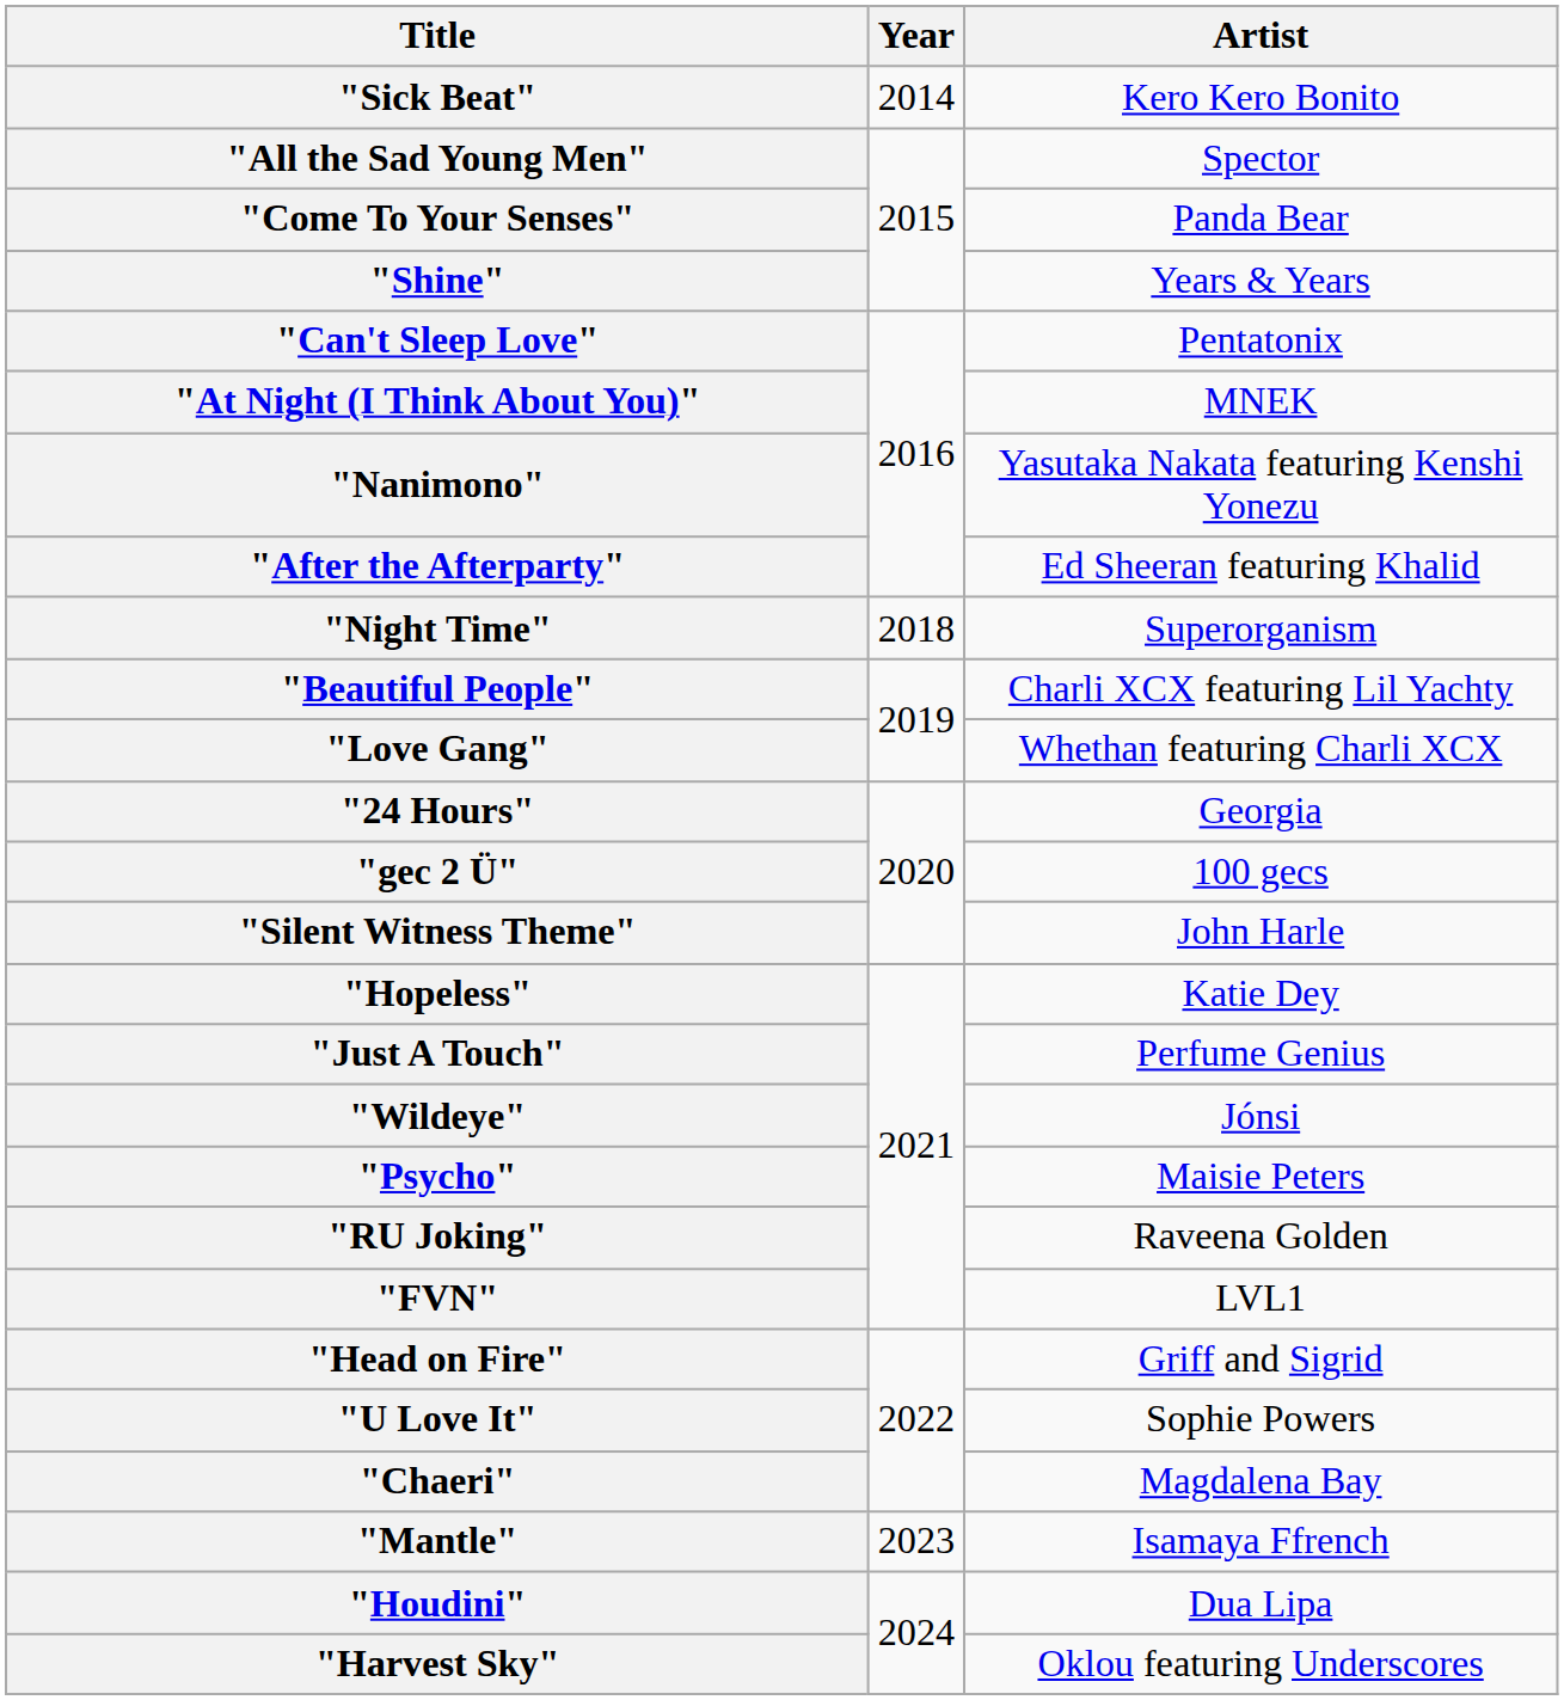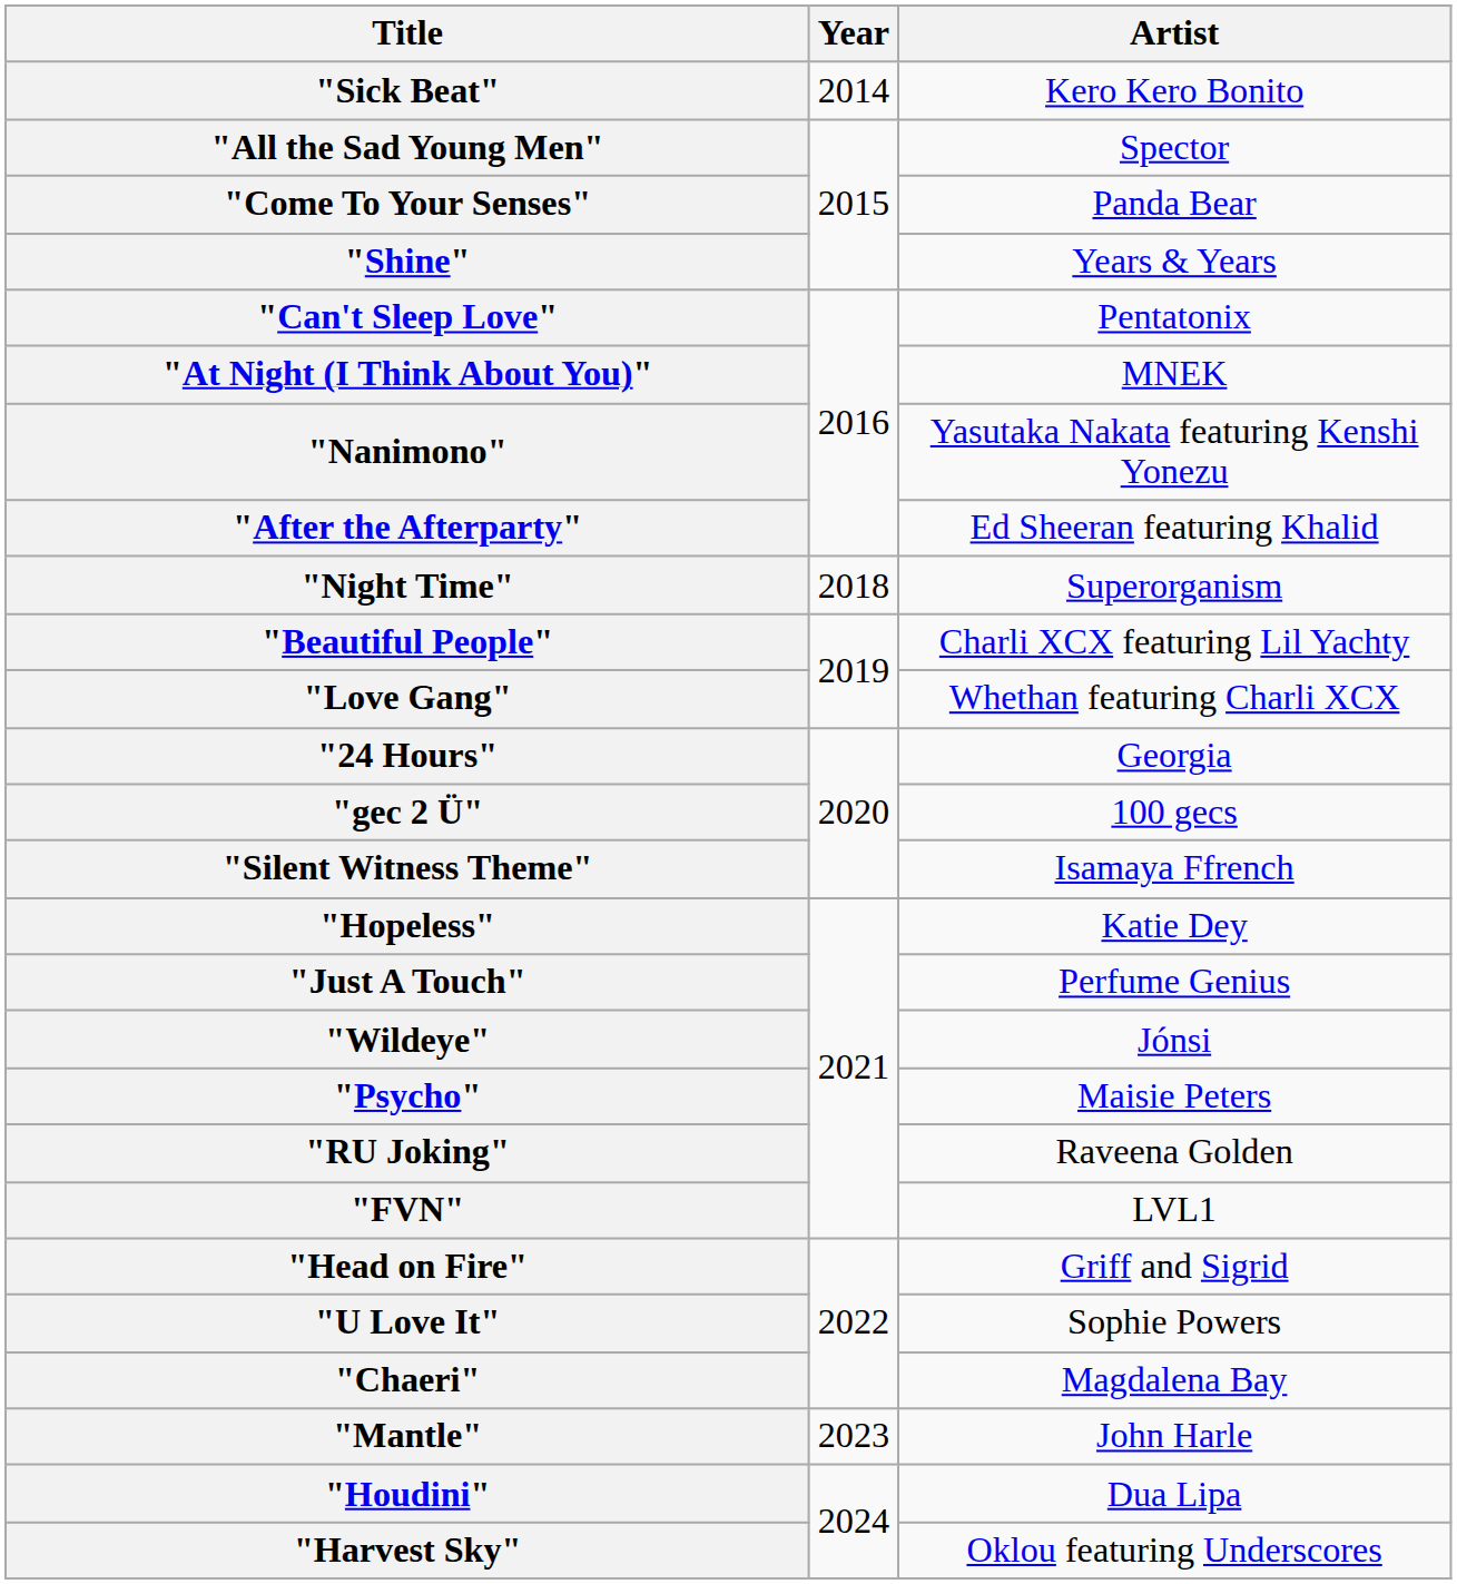"Silent Witness Theme" | Artist: John Harle -> Isamaya Ffrench
"Mantle" | Artist: Isamaya Ffrench -> John Harle
